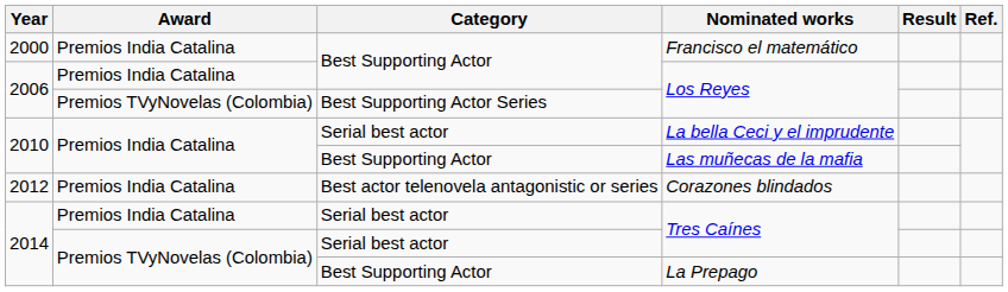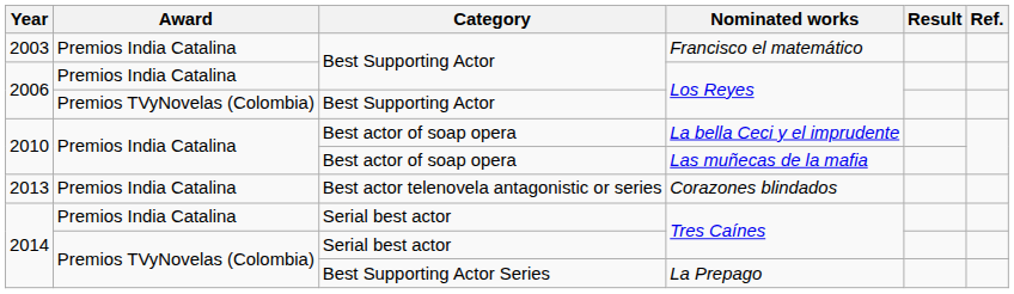Francisco el matemático | Year: 2000 -> 2003
Premios TVyNovelas (Colombia) / Los Reyes | Category: Best Supporting Actor Series -> Best Supporting Actor
La bella Ceci y el imprudente | Category: Serial best actor -> Best actor of soap opera
Las muñecas de la mafia | Category: Best Supporting Actor -> Best actor of soap opera
Corazones blindados | Year: 2012 -> 2013
La Prepago | Category: Best Supporting Actor -> Best Supporting Actor Series
